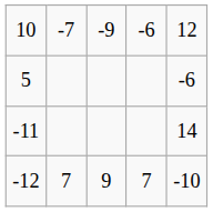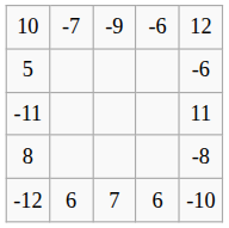-11 | column 5: 14 -> 11
+ row: 8 | -8
-12 | column 2: 7 -> 6
-12 | column 3: 9 -> 7
-12 | column 4: 7 -> 6
